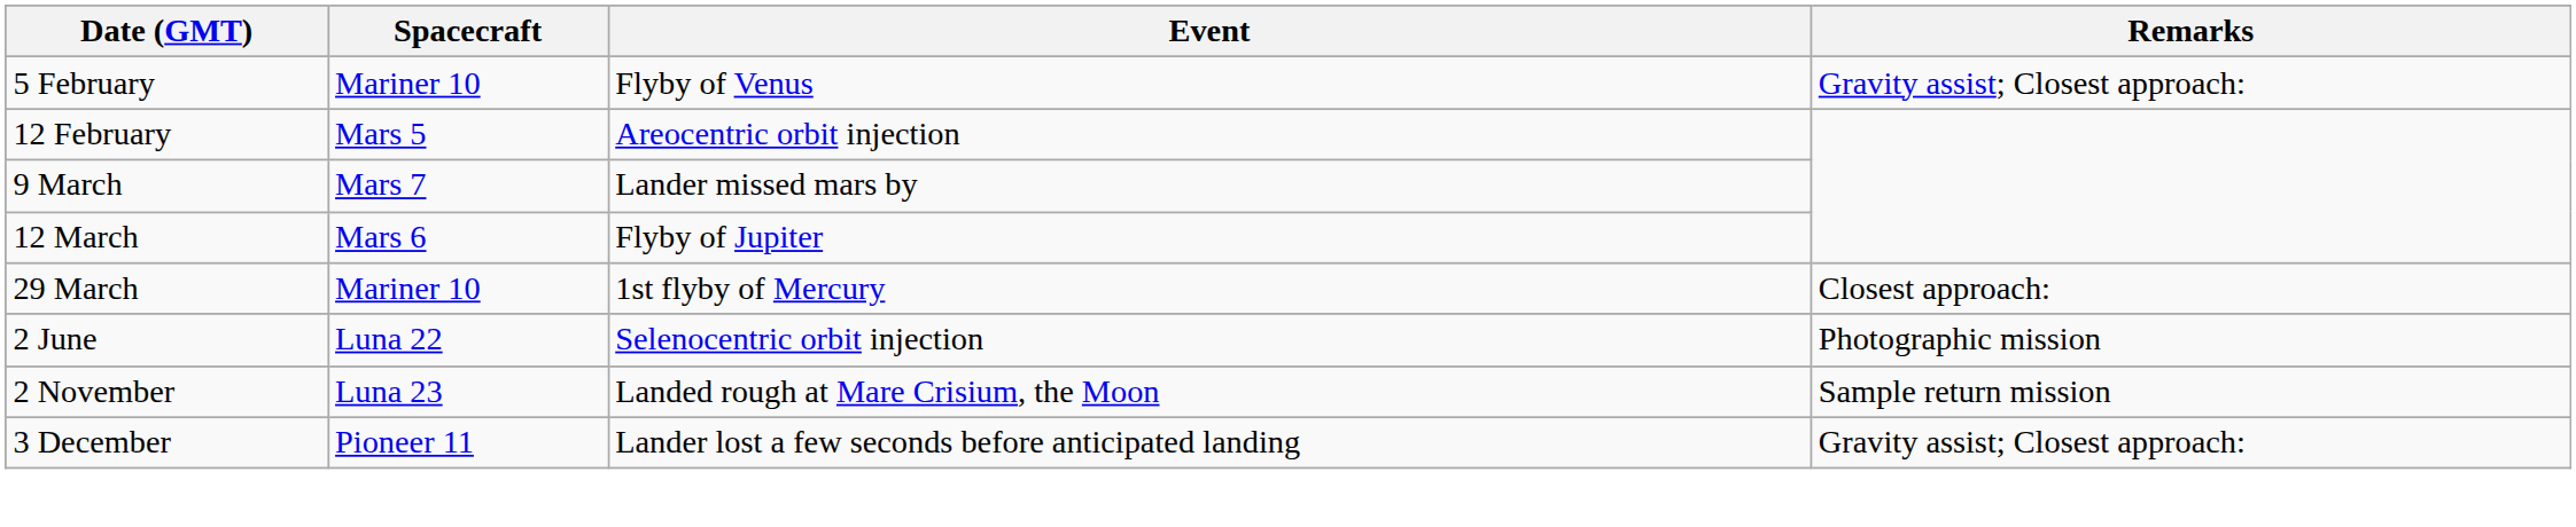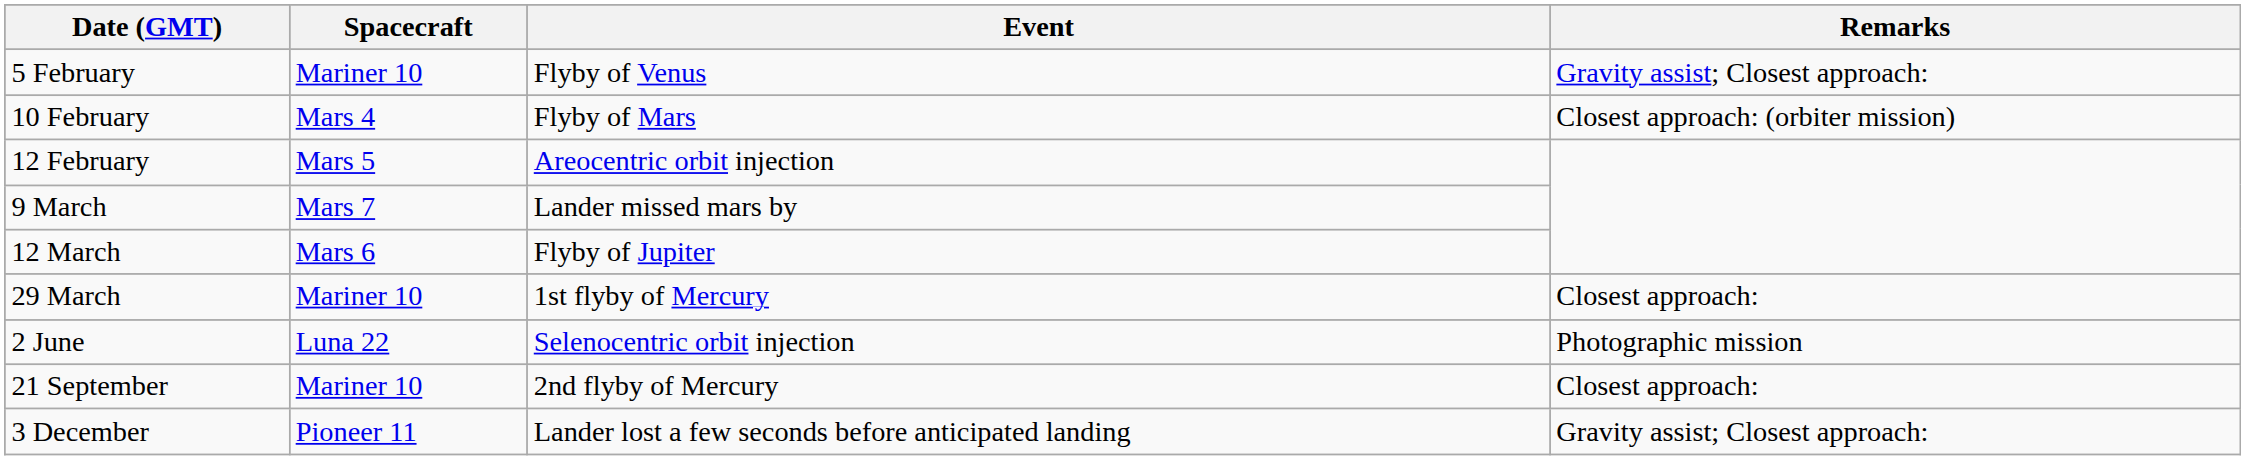+ row: 10 February | Mars 4 | Flyby of Mars | Closest approach: (orbiter mission)
+ row: 21 September | Mariner 10 | 2nd flyby of Mercury | Closest approach:
- row: 2 November | Luna 23 | Landed rough at Mare Crisium, the Moon | Sample return mission
